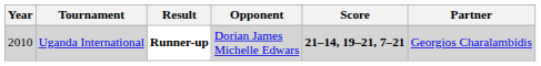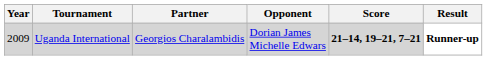columns swapped: Partner <-> Result
Uganda International | Year: 2010 -> 2009
